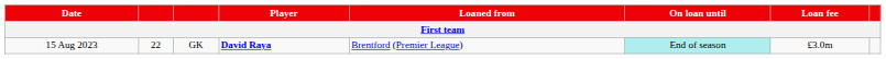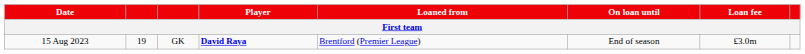15 Aug 2023 | column 2: 22 -> 19
15 Aug 2023 | On loan until: paleturquoise background -> no background
